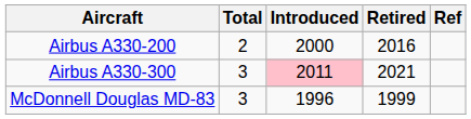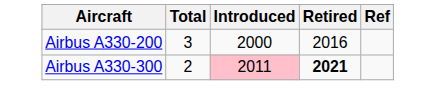Airbus A330-200 | Total: 2 -> 3
Airbus A330-300 | Total: 3 -> 2
Airbus A330-300 | Retired: normal -> bold
- row: McDonnell Douglas MD-83 | 3 | 1996 | 1999
